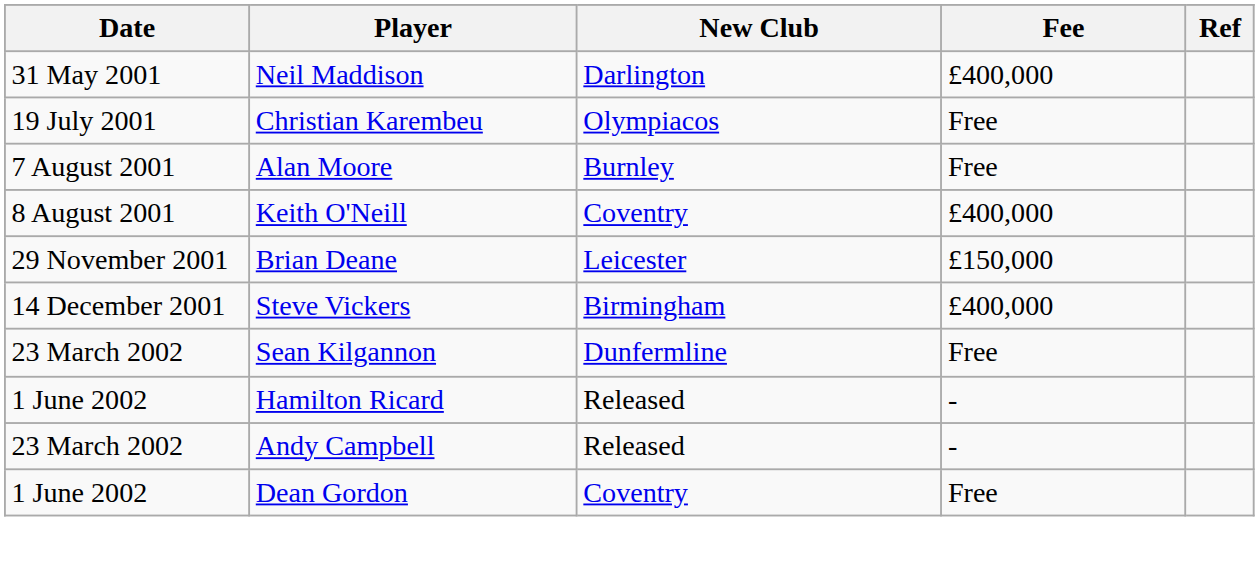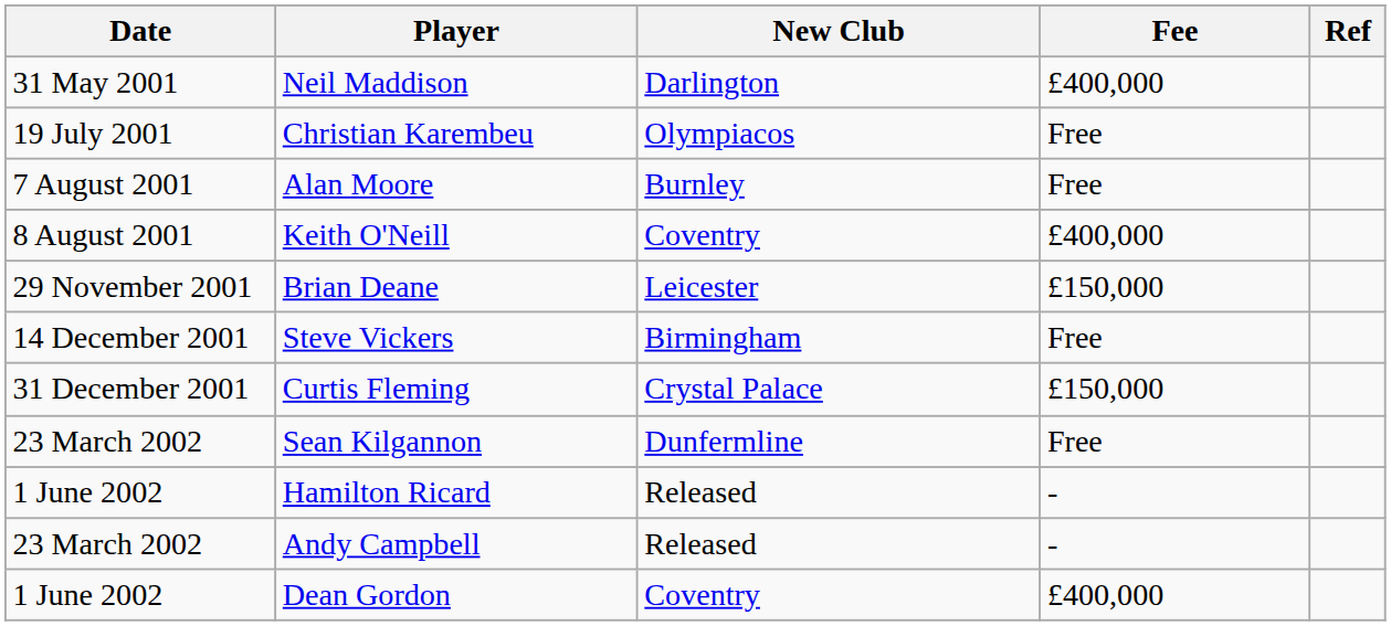Steve Vickers | Fee: £400,000 -> Free
+ row: 31 December 2001 | Curtis Fleming | Crystal Palace | £150,000
Dean Gordon | Fee: Free -> £400,000
